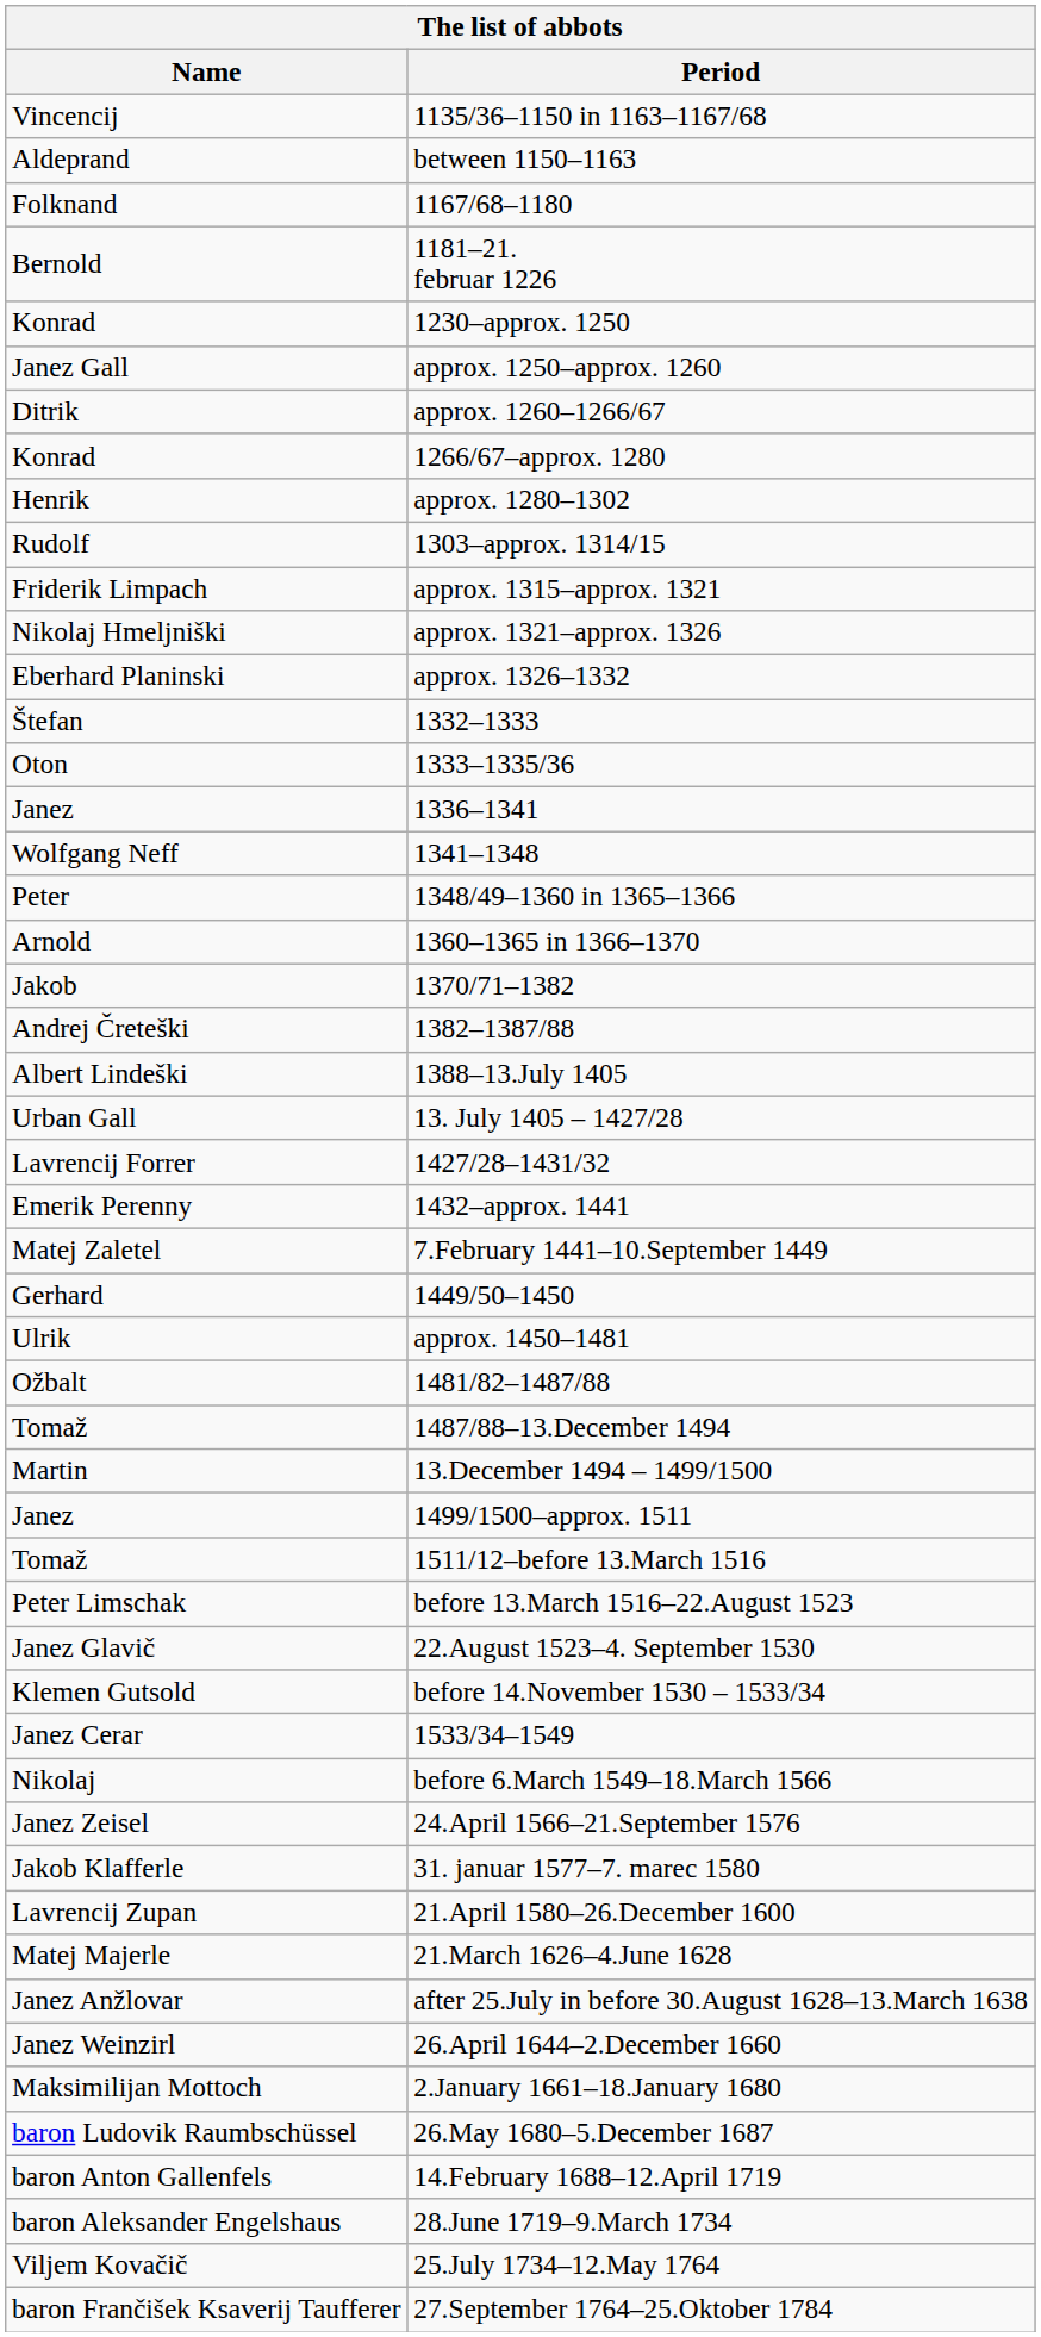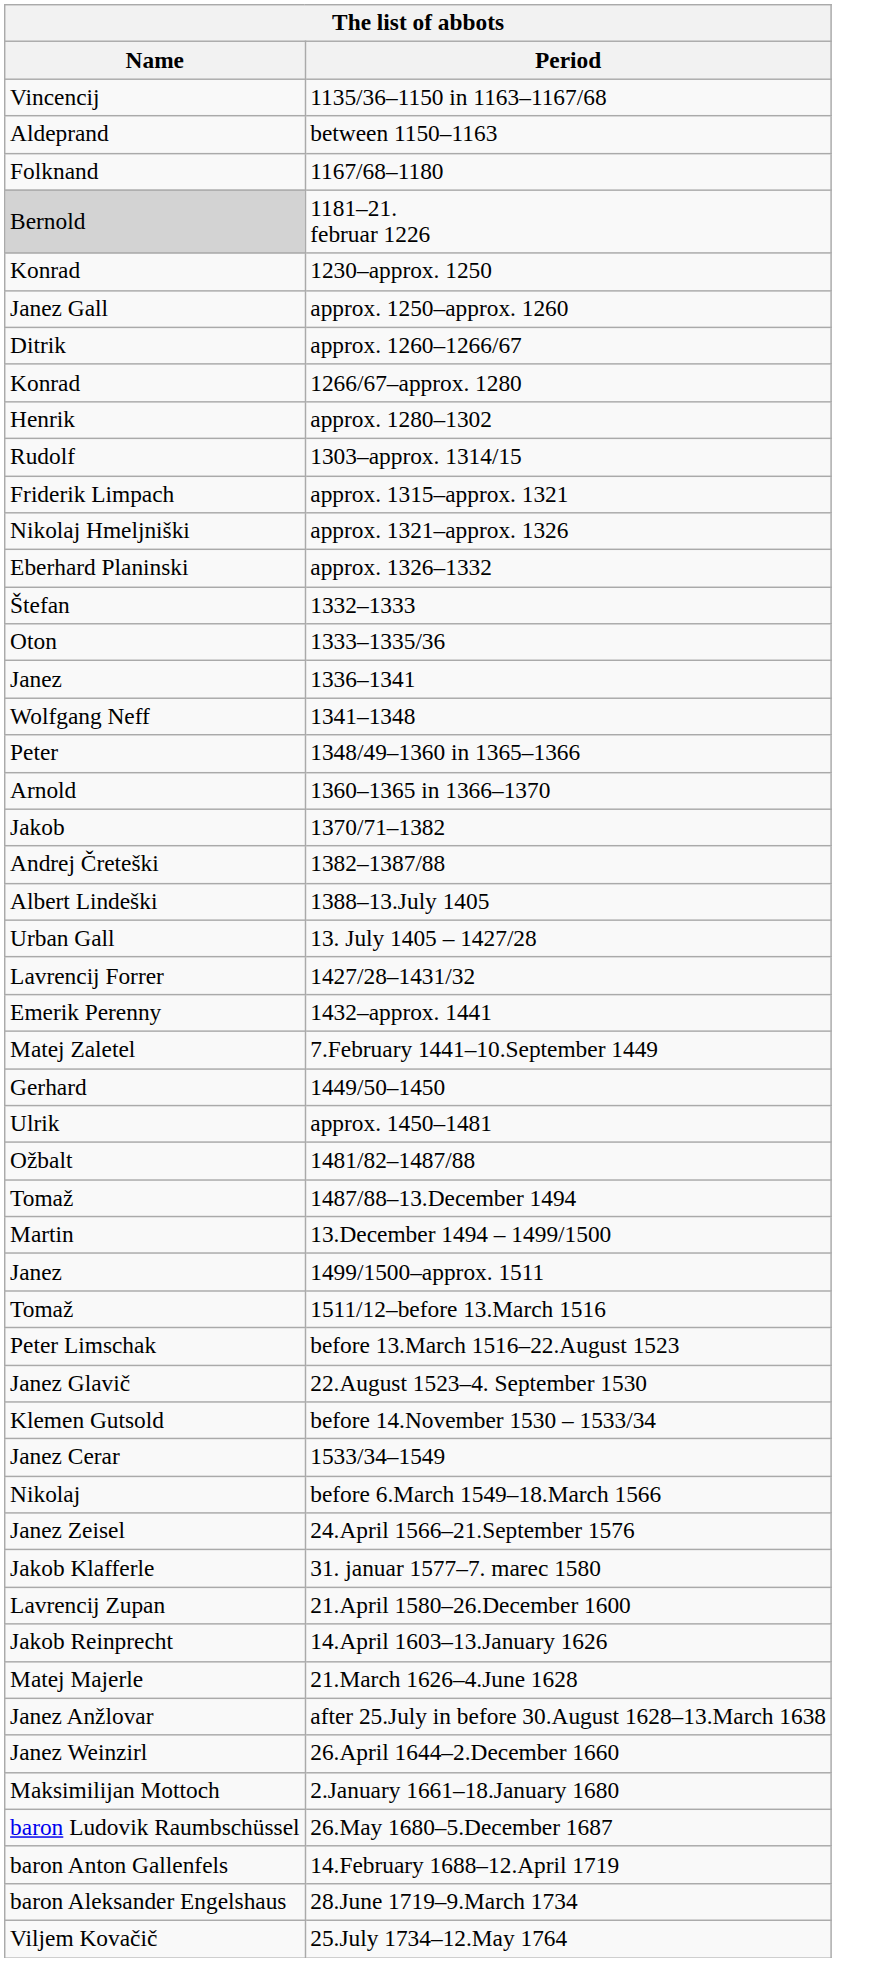1181–21. februar 1226 | Name: no background -> lightgrey background
+ row: Jakob Reinprecht | 14.April 1603–13.January 1626
- row: baron Frančišek Ksaverij Taufferer | 27.September 1764–25.Oktober 1784
